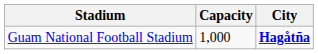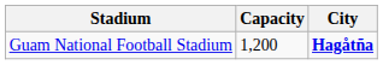Guam National Football Stadium | Capacity: 1,000 -> 1,200
